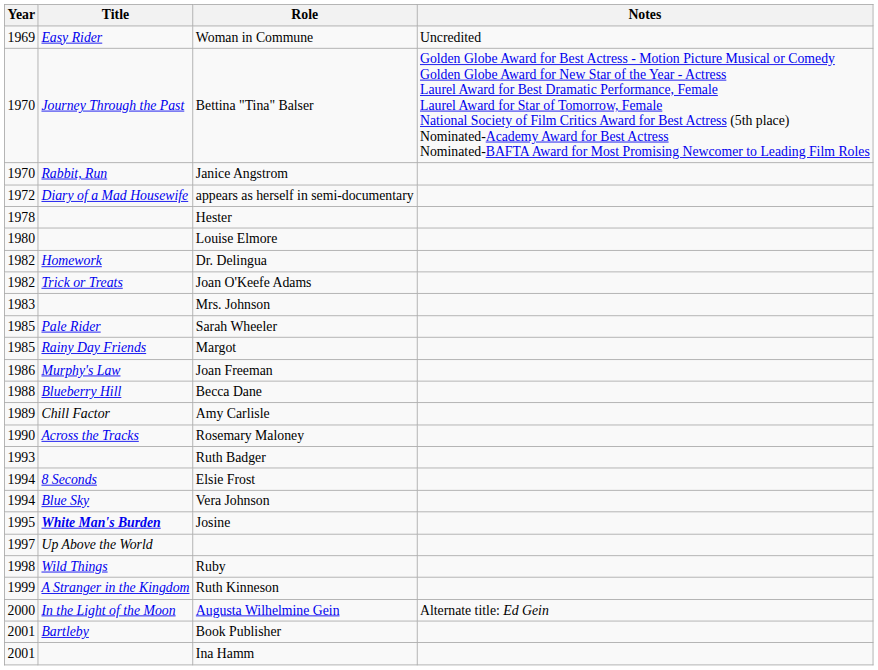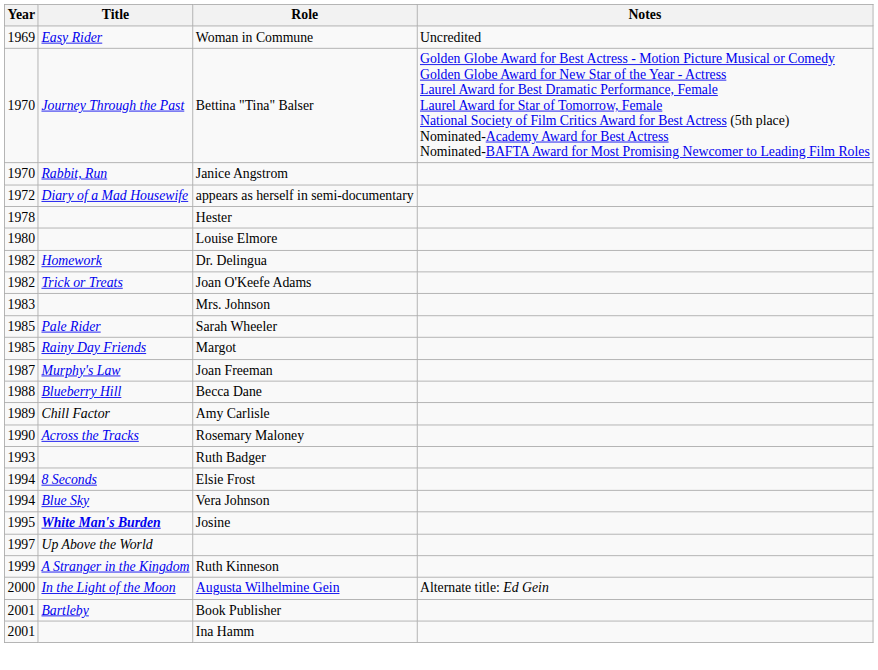Joan Freeman | Year: 1986 -> 1987
- row: 1998 | Wild Things | Ruby
